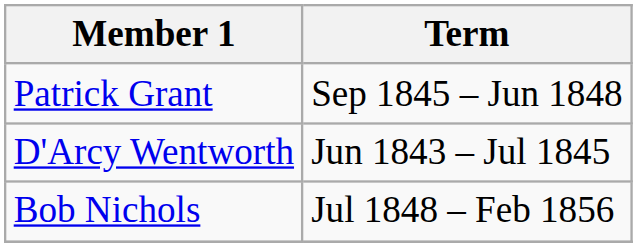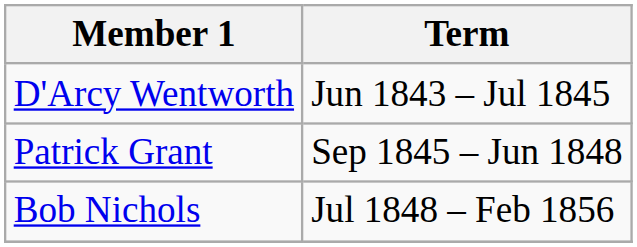rows swapped: D'Arcy Wentworth <-> Patrick Grant
